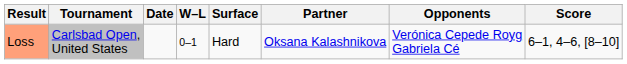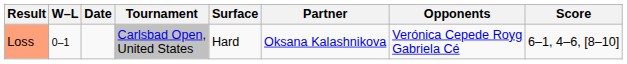columns swapped: W–L <-> Tournament
